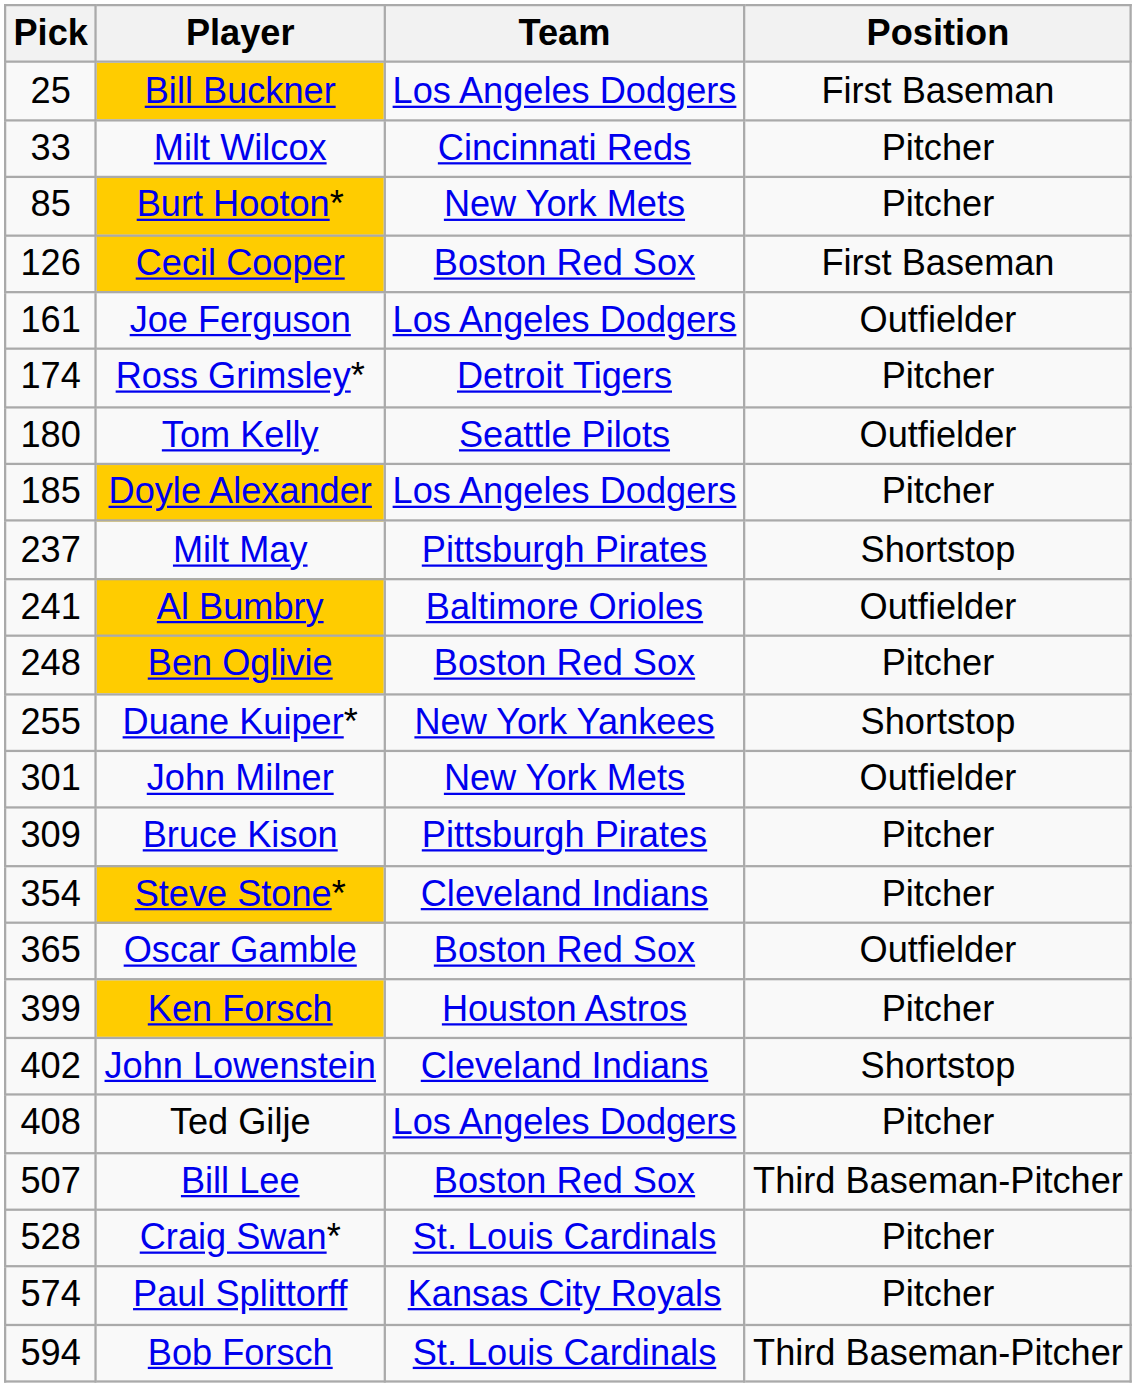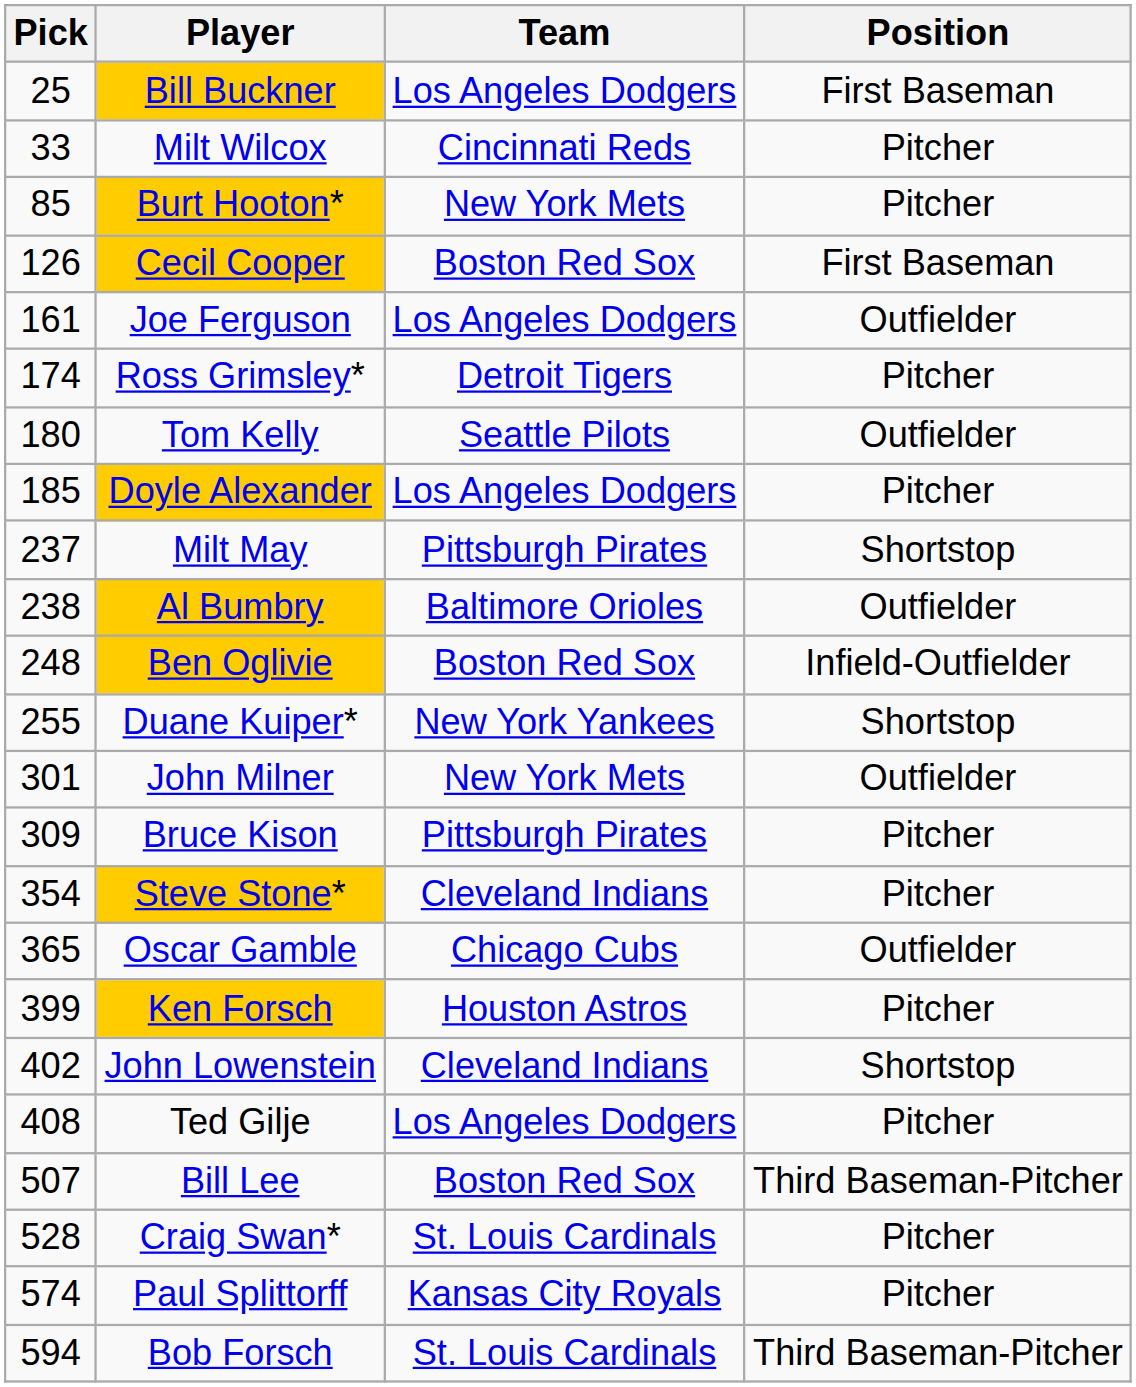Al Bumbry | Pick: 241 -> 238
Ben Oglivie | Position: Pitcher -> Infield-Outfielder
Oscar Gamble | Team: Boston Red Sox -> Chicago Cubs
